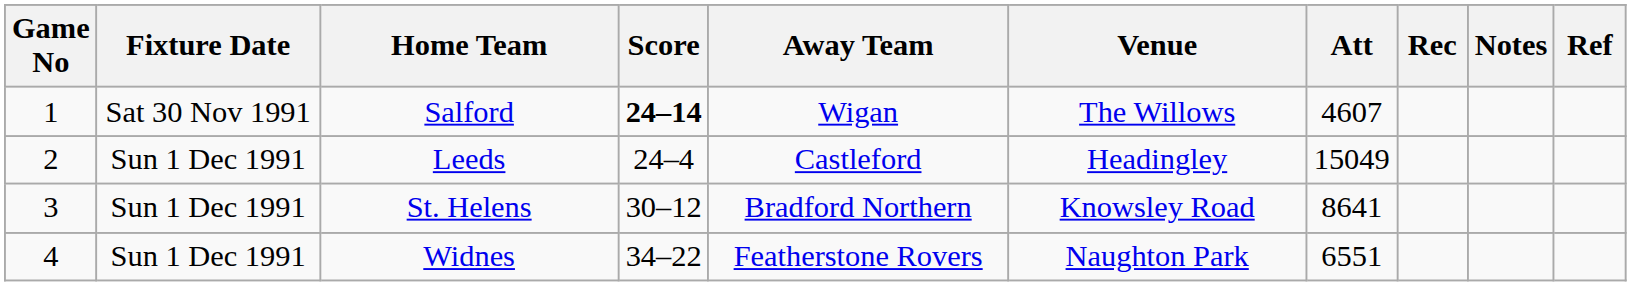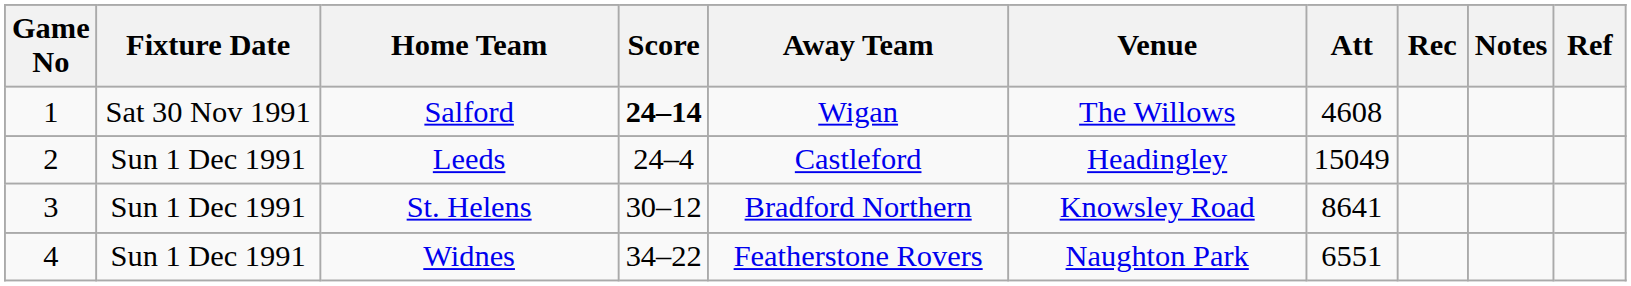Salford | Att: 4607 -> 4608
